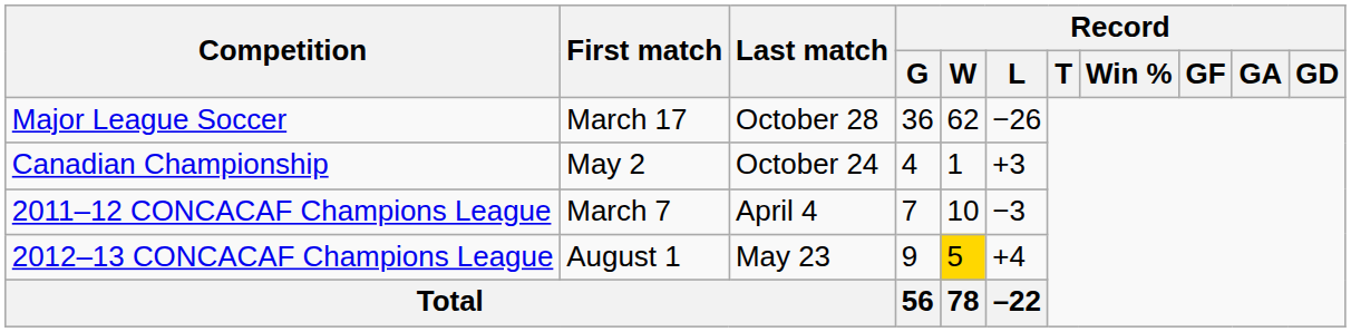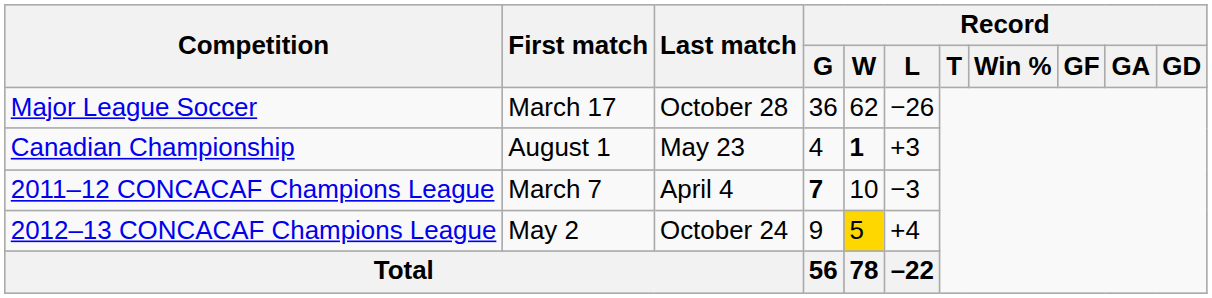Canadian Championship | First match: May 2 -> August 1
Canadian Championship | Last match: October 24 -> May 23
Canadian Championship | Record / W: normal -> bold
2011–12 CONCACAF Champions League | Record / G: normal -> bold
2012–13 CONCACAF Champions League | First match: August 1 -> May 2
2012–13 CONCACAF Champions League | Last match: May 23 -> October 24
